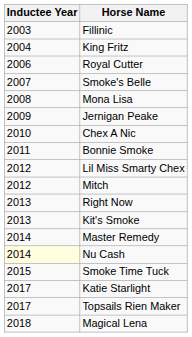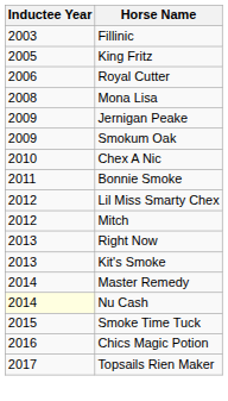King Fritz | Inductee Year: 2004 -> 2005
- row: 2007 | Smoke's Belle
+ row: 2009 | Smokum Oak
+ row: 2016 | Chics Magic Potion
- row: 2017 | Katie Starlight
- row: 2018 | Magical Lena
